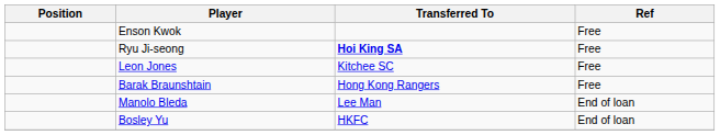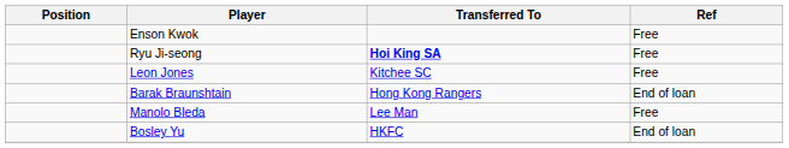Barak Braunshtain | Ref: Free -> End of loan
Manolo Bleda | Ref: End of loan -> Free
